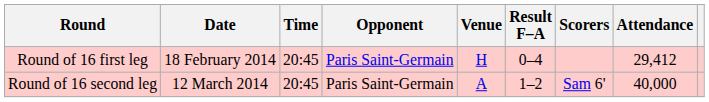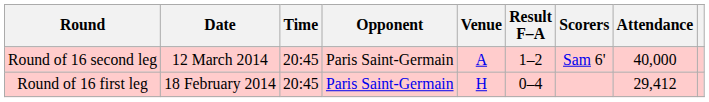rows swapped: Round of 16 first leg <-> Round of 16 second leg
